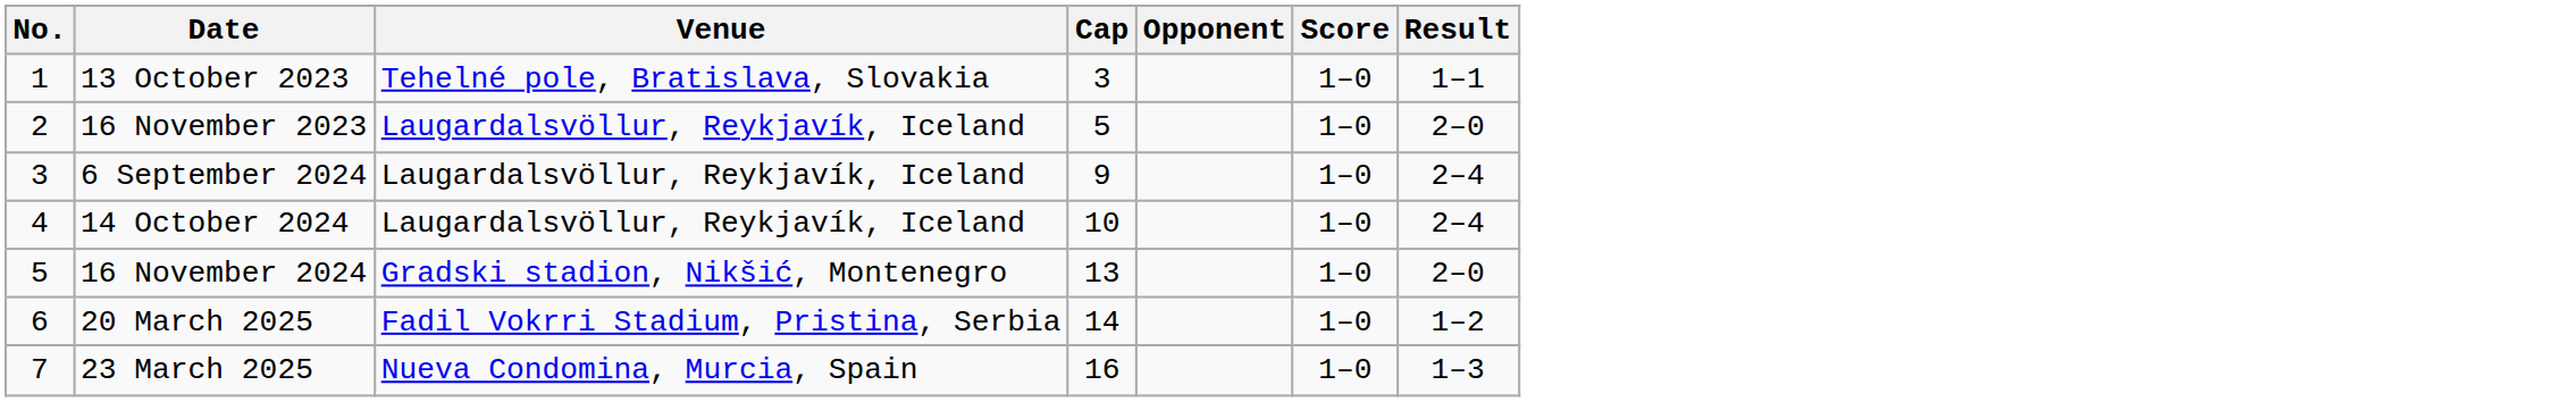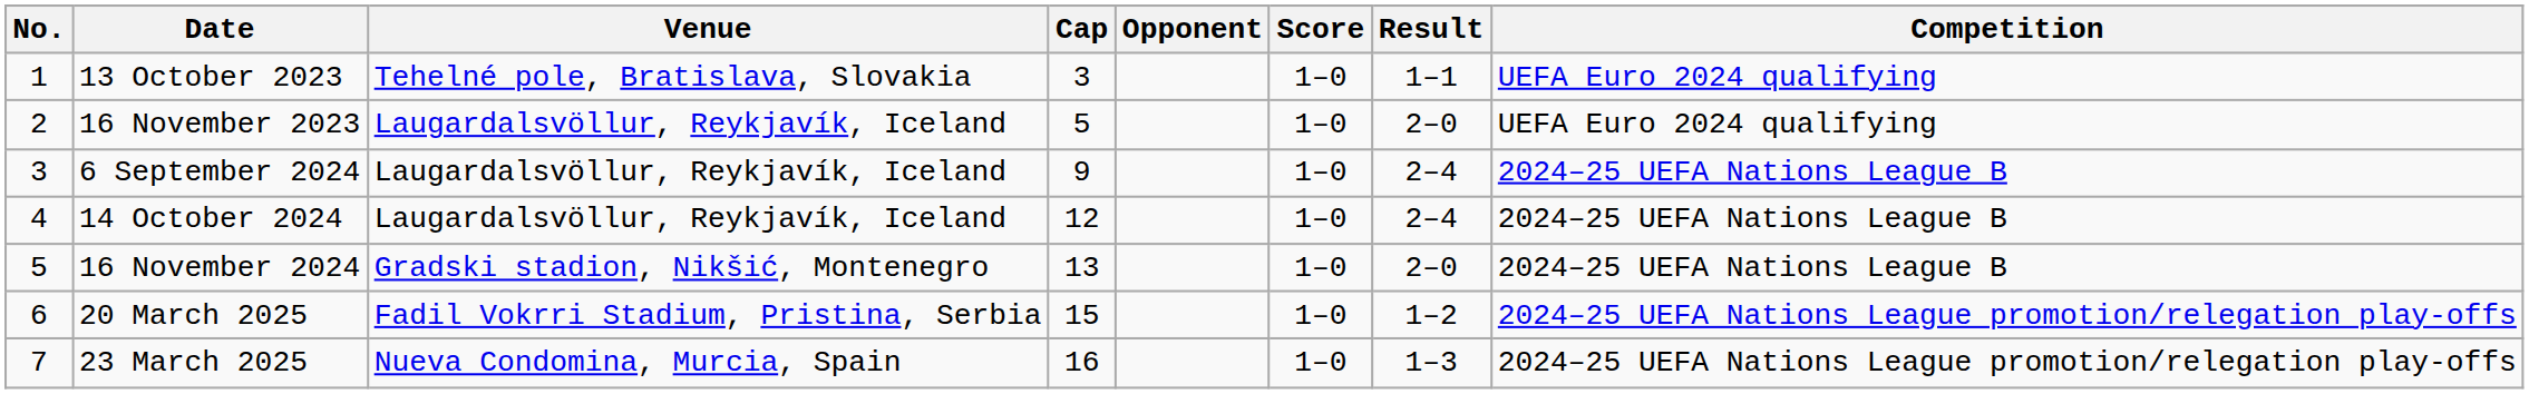+ column: Competition | UEFA Euro 2024 qualifying | UEFA Euro 2024 qualifying | 2024–25 UEFA Nations League B | 2024–25 UEFA Nations League B | 2024–25 UEFA Nations League B | 2024–25 UEFA Nations League promotion/relegation play-offs | 2024–25 UEFA Nations League promotion/relegation play-offs
14 October 2024 | Cap: 10 -> 12
20 March 2025 | Cap: 14 -> 15
